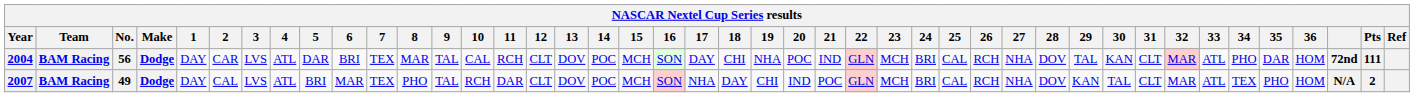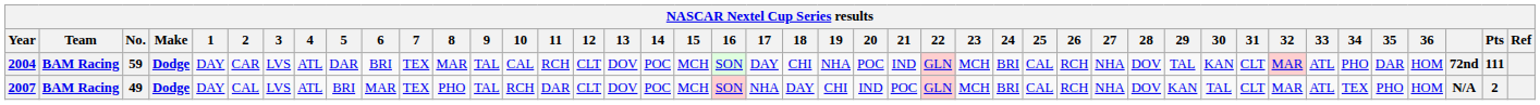2004 | No.: 56 -> 59
